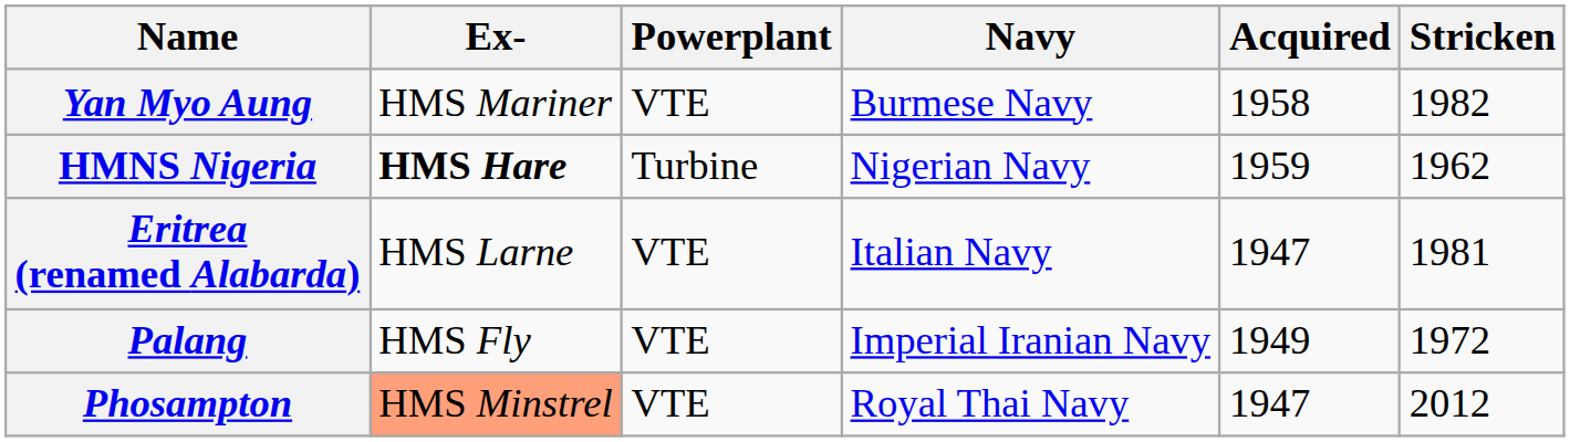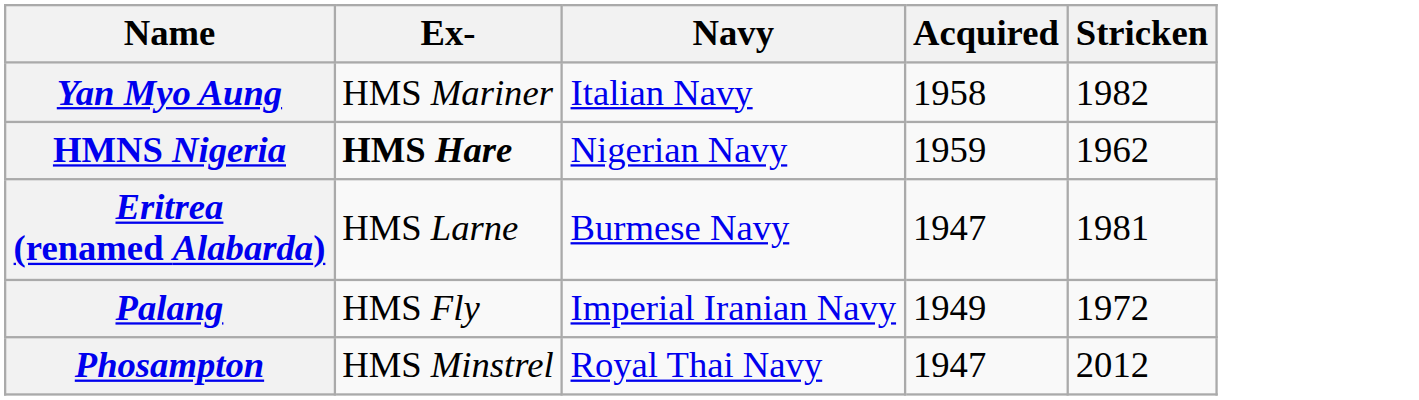- column: Powerplant | VTE | Turbine | VTE | VTE | VTE
Yan Myo Aung | Navy: Burmese Navy -> Italian Navy
Eritrea (renamed Alabarda) | Navy: Italian Navy -> Burmese Navy
Phosampton | Ex-: lightsalmon background -> no background
